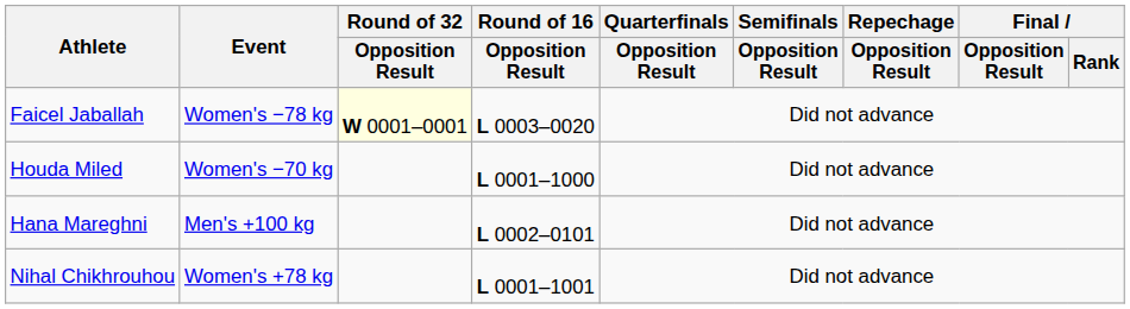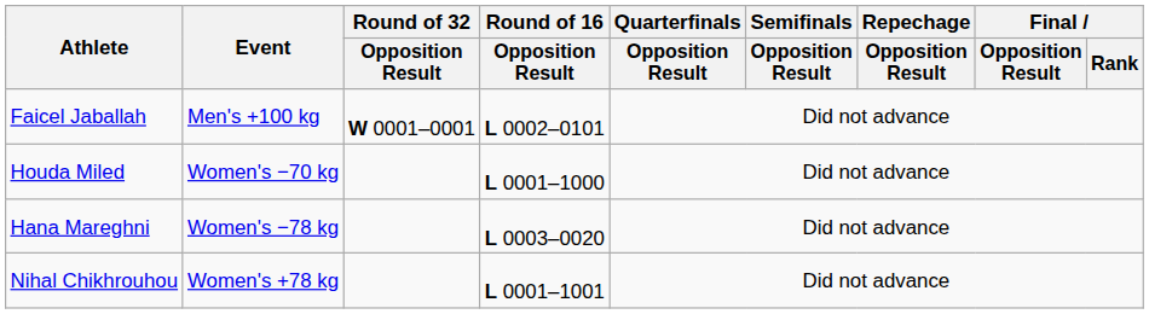Faicel Jaballah | Event: Women's −78 kg -> Men's +100 kg
Faicel Jaballah | Round of 32 / Opposition Result: lightyellow background -> no background
Faicel Jaballah | Round of 16 / Opposition Result: L 0003–0020 -> L 0002–0101
Hana Mareghni | Event: Men's +100 kg -> Women's −78 kg
Hana Mareghni | Round of 16 / Opposition Result: L 0002–0101 -> L 0003–0020
